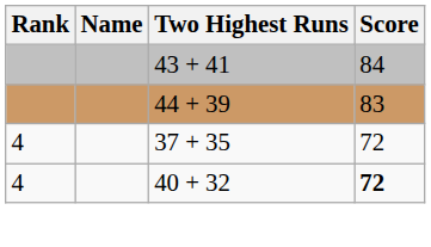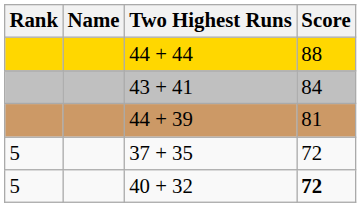+ row: 44 + 44 | 88
44 + 39 | Score: 83 -> 81
37 + 35 | Rank: 4 -> 5
40 + 32 | Rank: 4 -> 5
